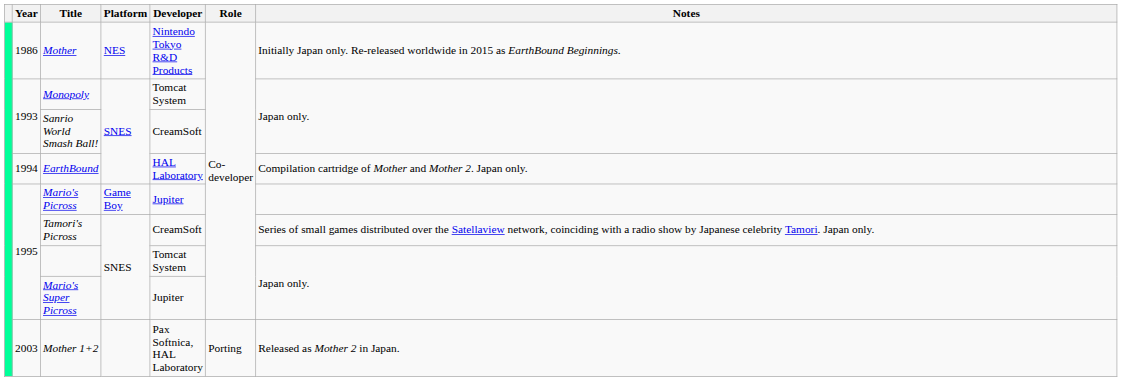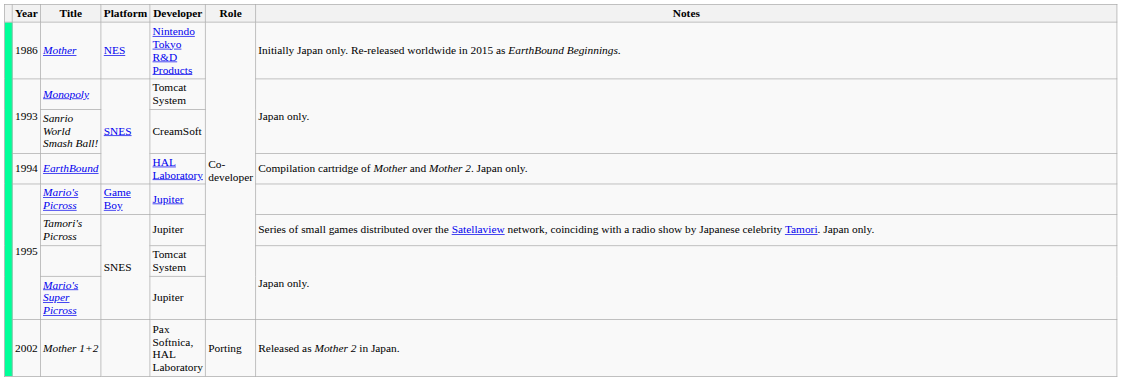Tamori's Picross | Developer: CreamSoft -> Jupiter
Mother 1+2 | Year: 2003 -> 2002
